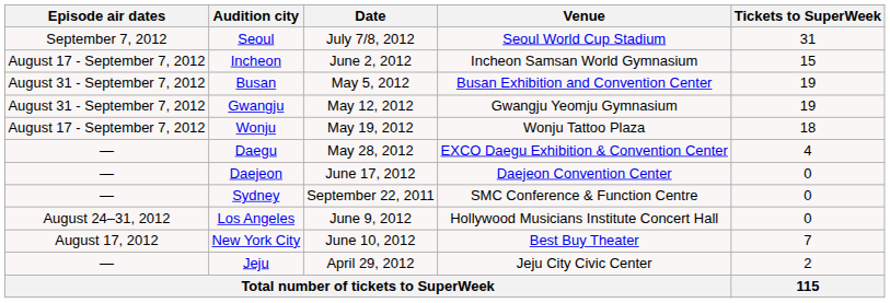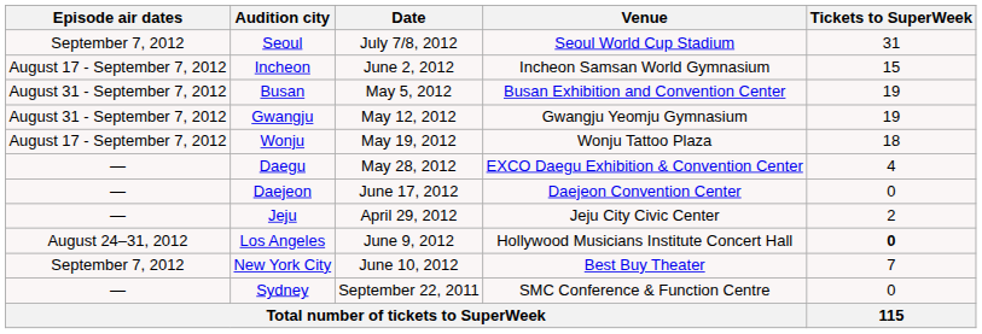rows swapped: Jeju <-> Sydney
Los Angeles | Tickets to SuperWeek: normal -> bold
New York City | Episode air dates: August 17, 2012 -> September 7, 2012
